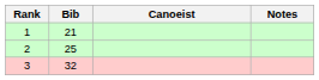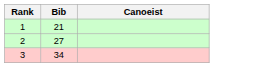- column: Notes
2 | Bib: 25 -> 27
3 | Bib: 32 -> 34
